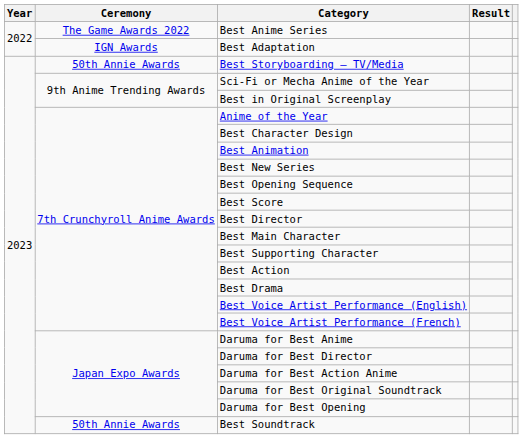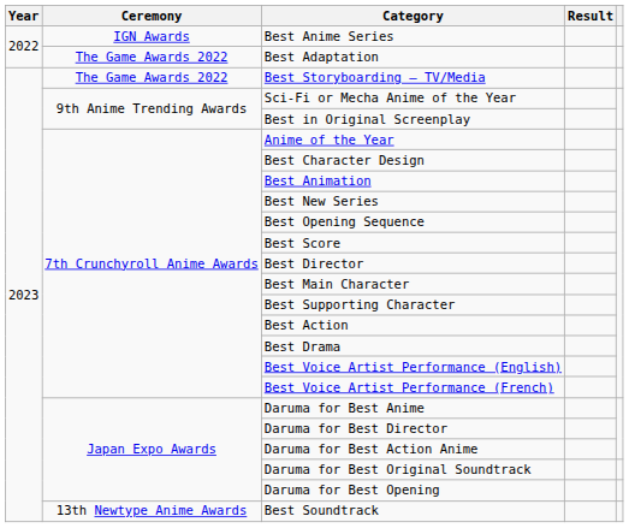Best Anime Series | Ceremony: The Game Awards 2022 -> IGN Awards
Best Adaptation | Ceremony: IGN Awards -> The Game Awards 2022
Best Storyboarding – TV/Media | Ceremony: 50th Annie Awards -> The Game Awards 2022
Best Soundtrack | Ceremony: 50th Annie Awards -> 13th Newtype Anime Awards
